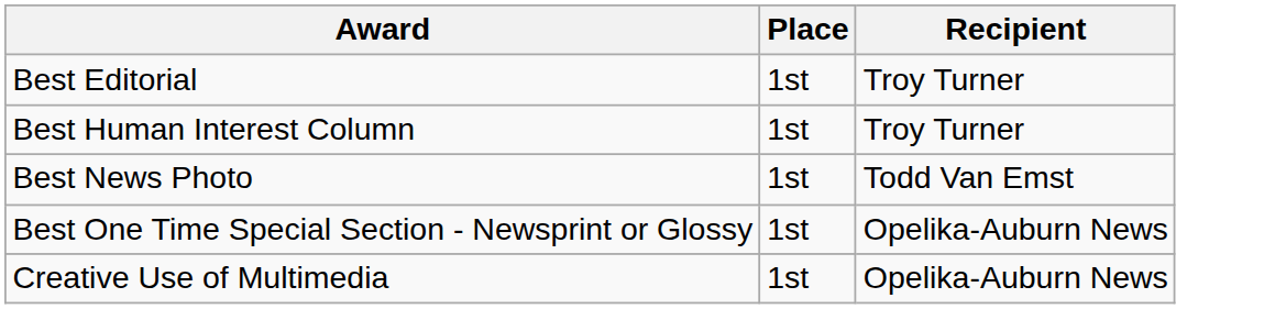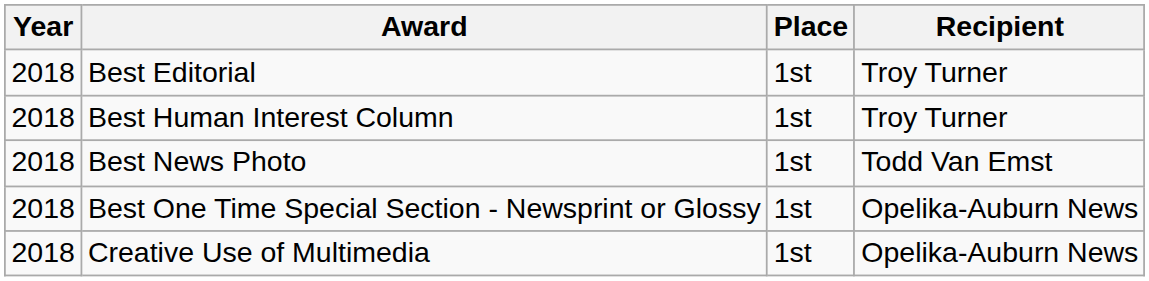+ column: Year | 2018 | 2018 | 2018 | 2018 | 2018
